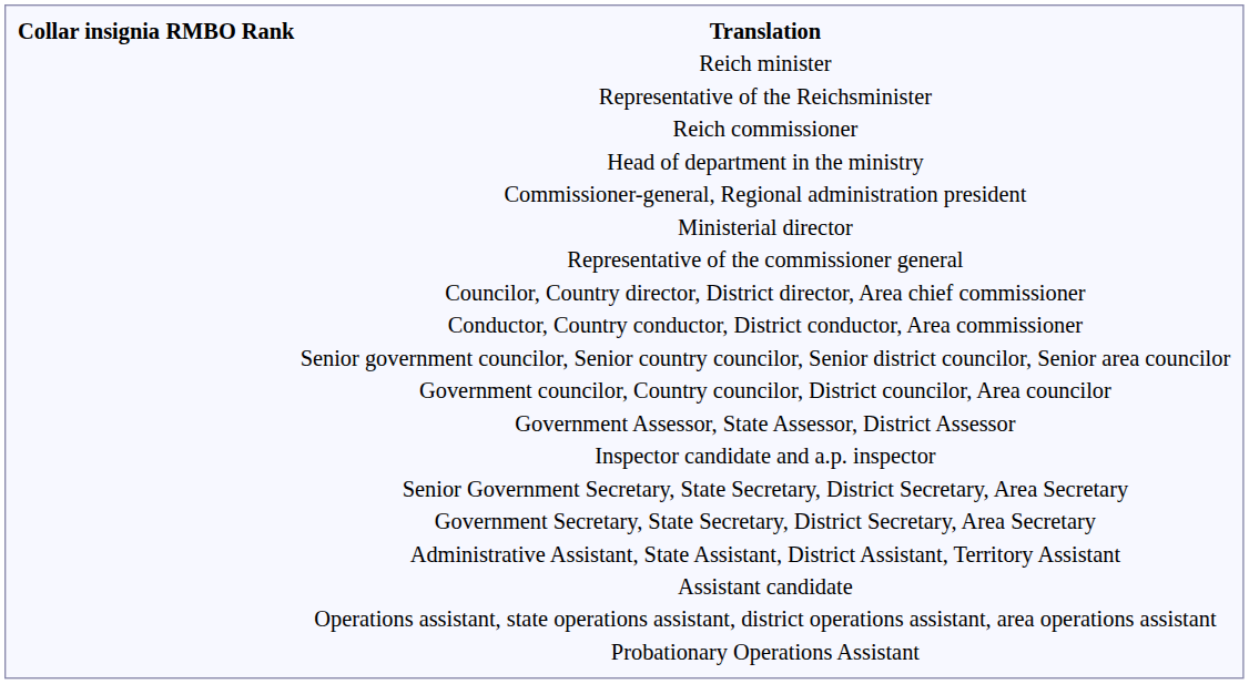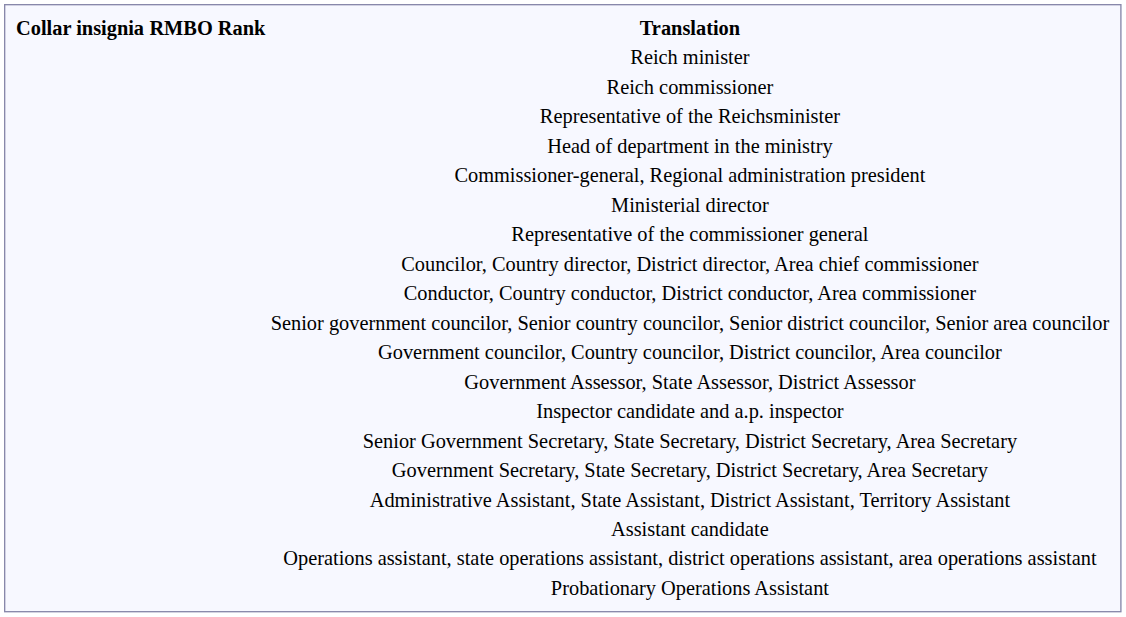rows swapped: Representative of the Reichsminister <-> Reich commissioner
